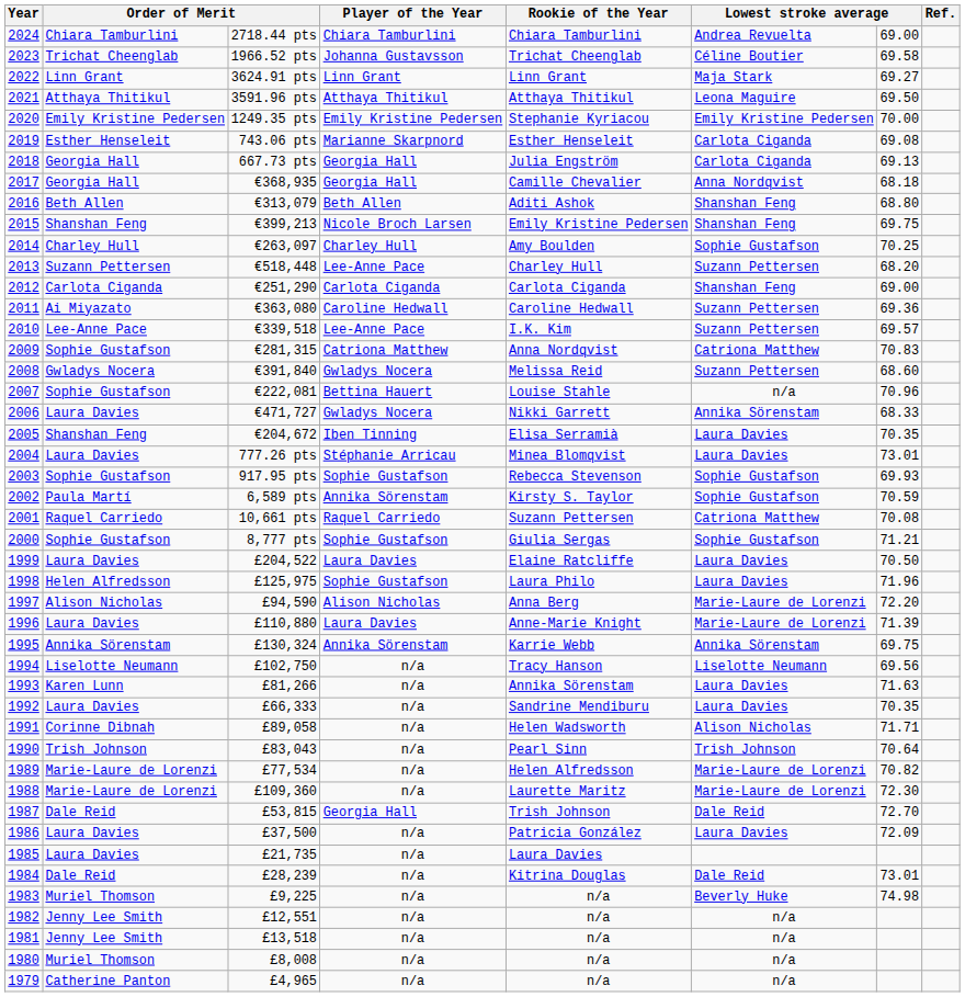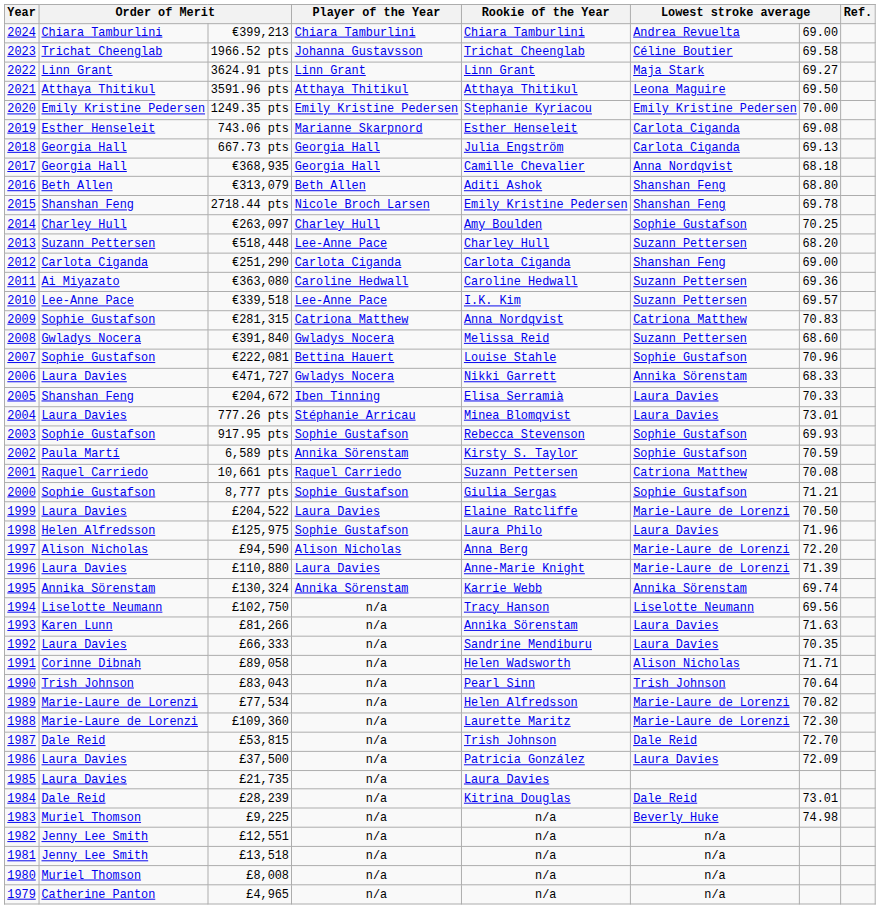2024 | column 3: 2718.44 pts -> €399,213
2015 | column 3: €399,213 -> 2718.44 pts
2015 | column 7: 69.75 -> 69.78
2007 | column 6: n/a -> Sophie Gustafson
2005 | column 7: 70.35 -> 70.33
1999 | column 6: Laura Davies -> Marie-Laure de Lorenzi
1995 | column 7: 69.75 -> 69.74
1987 | Player of the Year: Georgia Hall -> n/a
